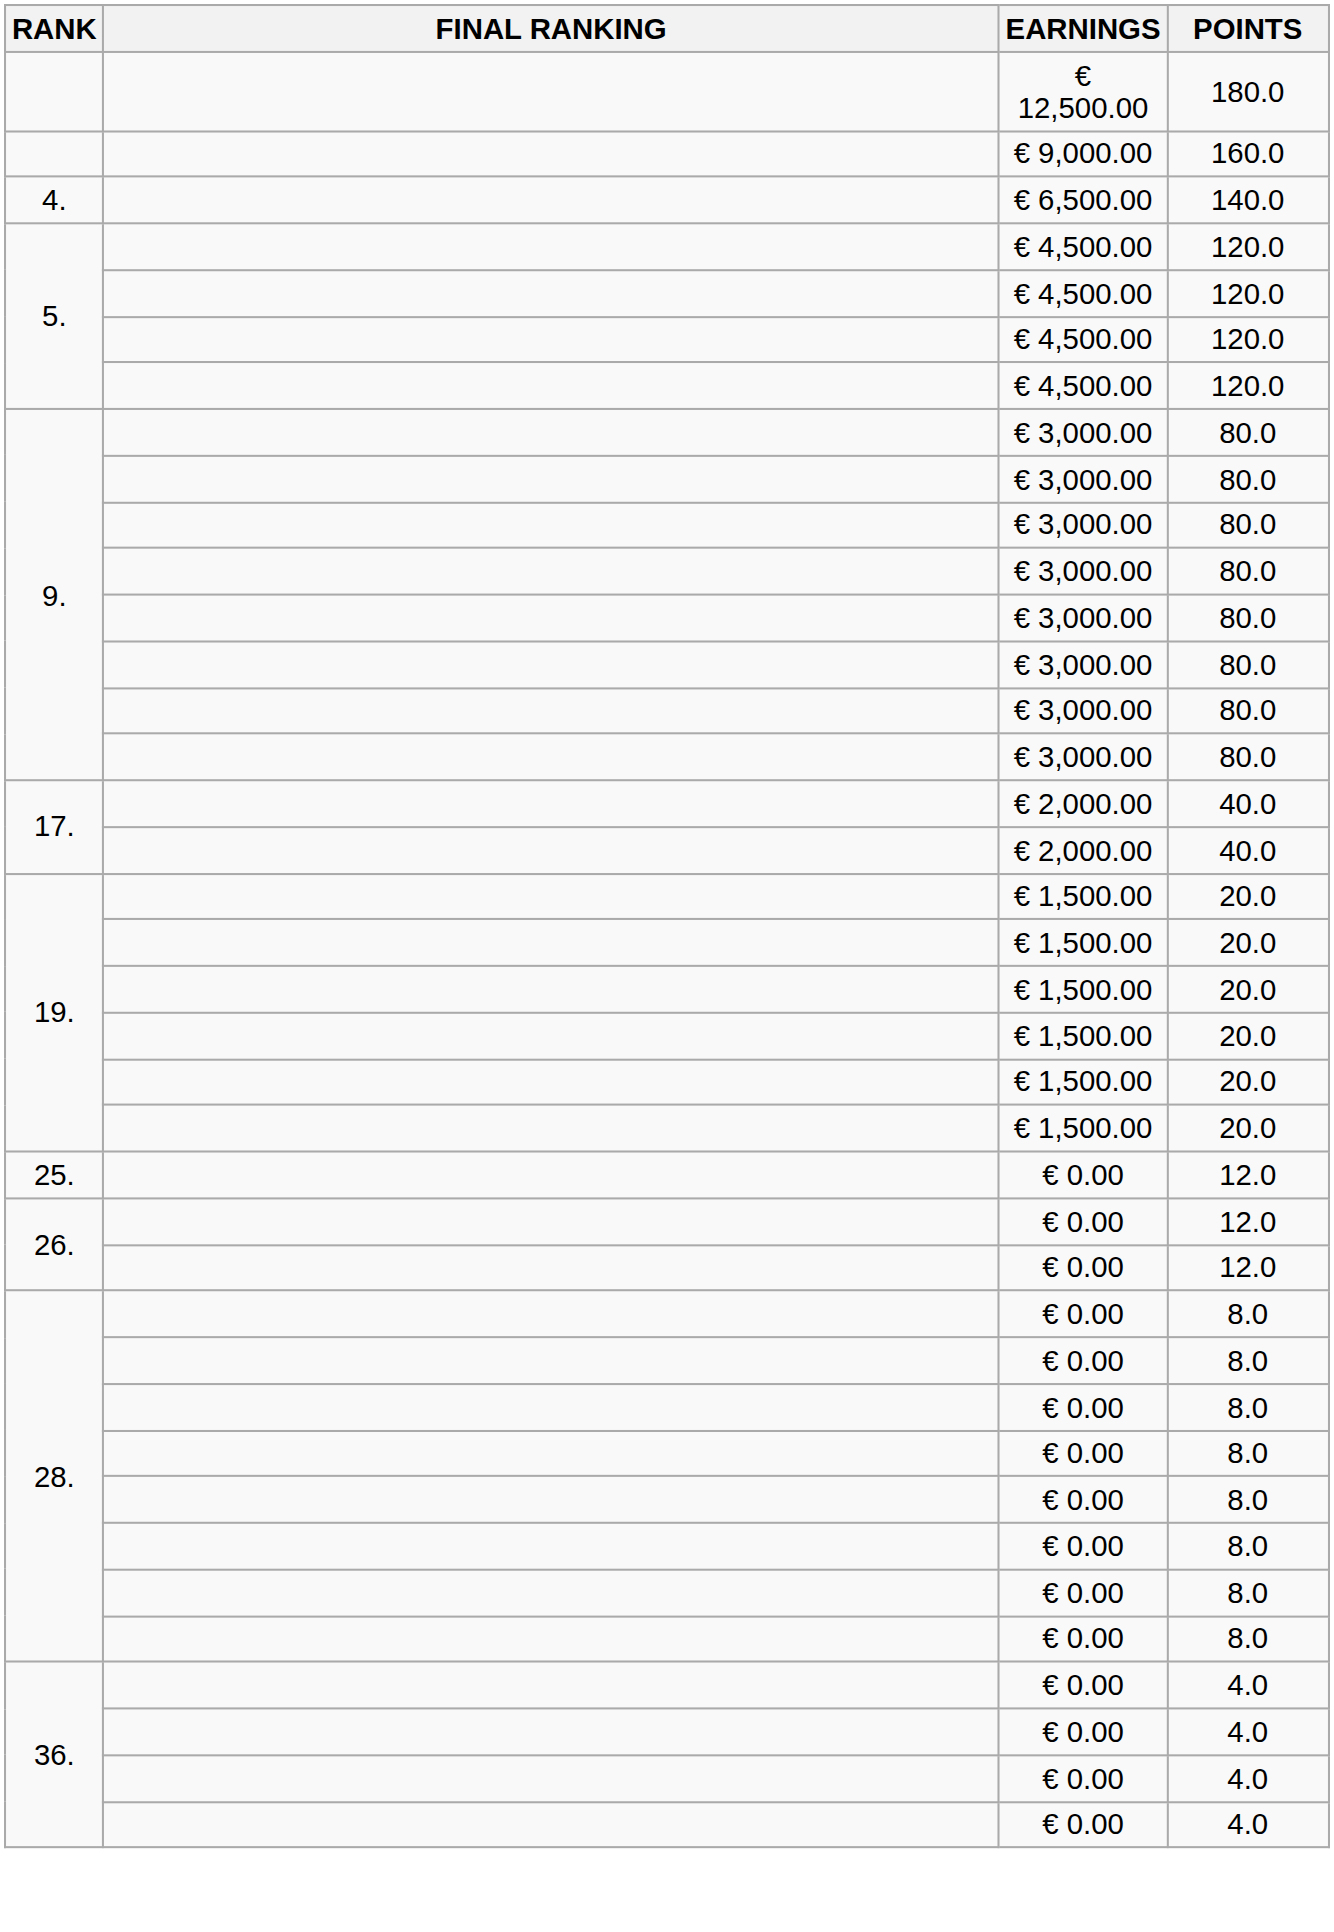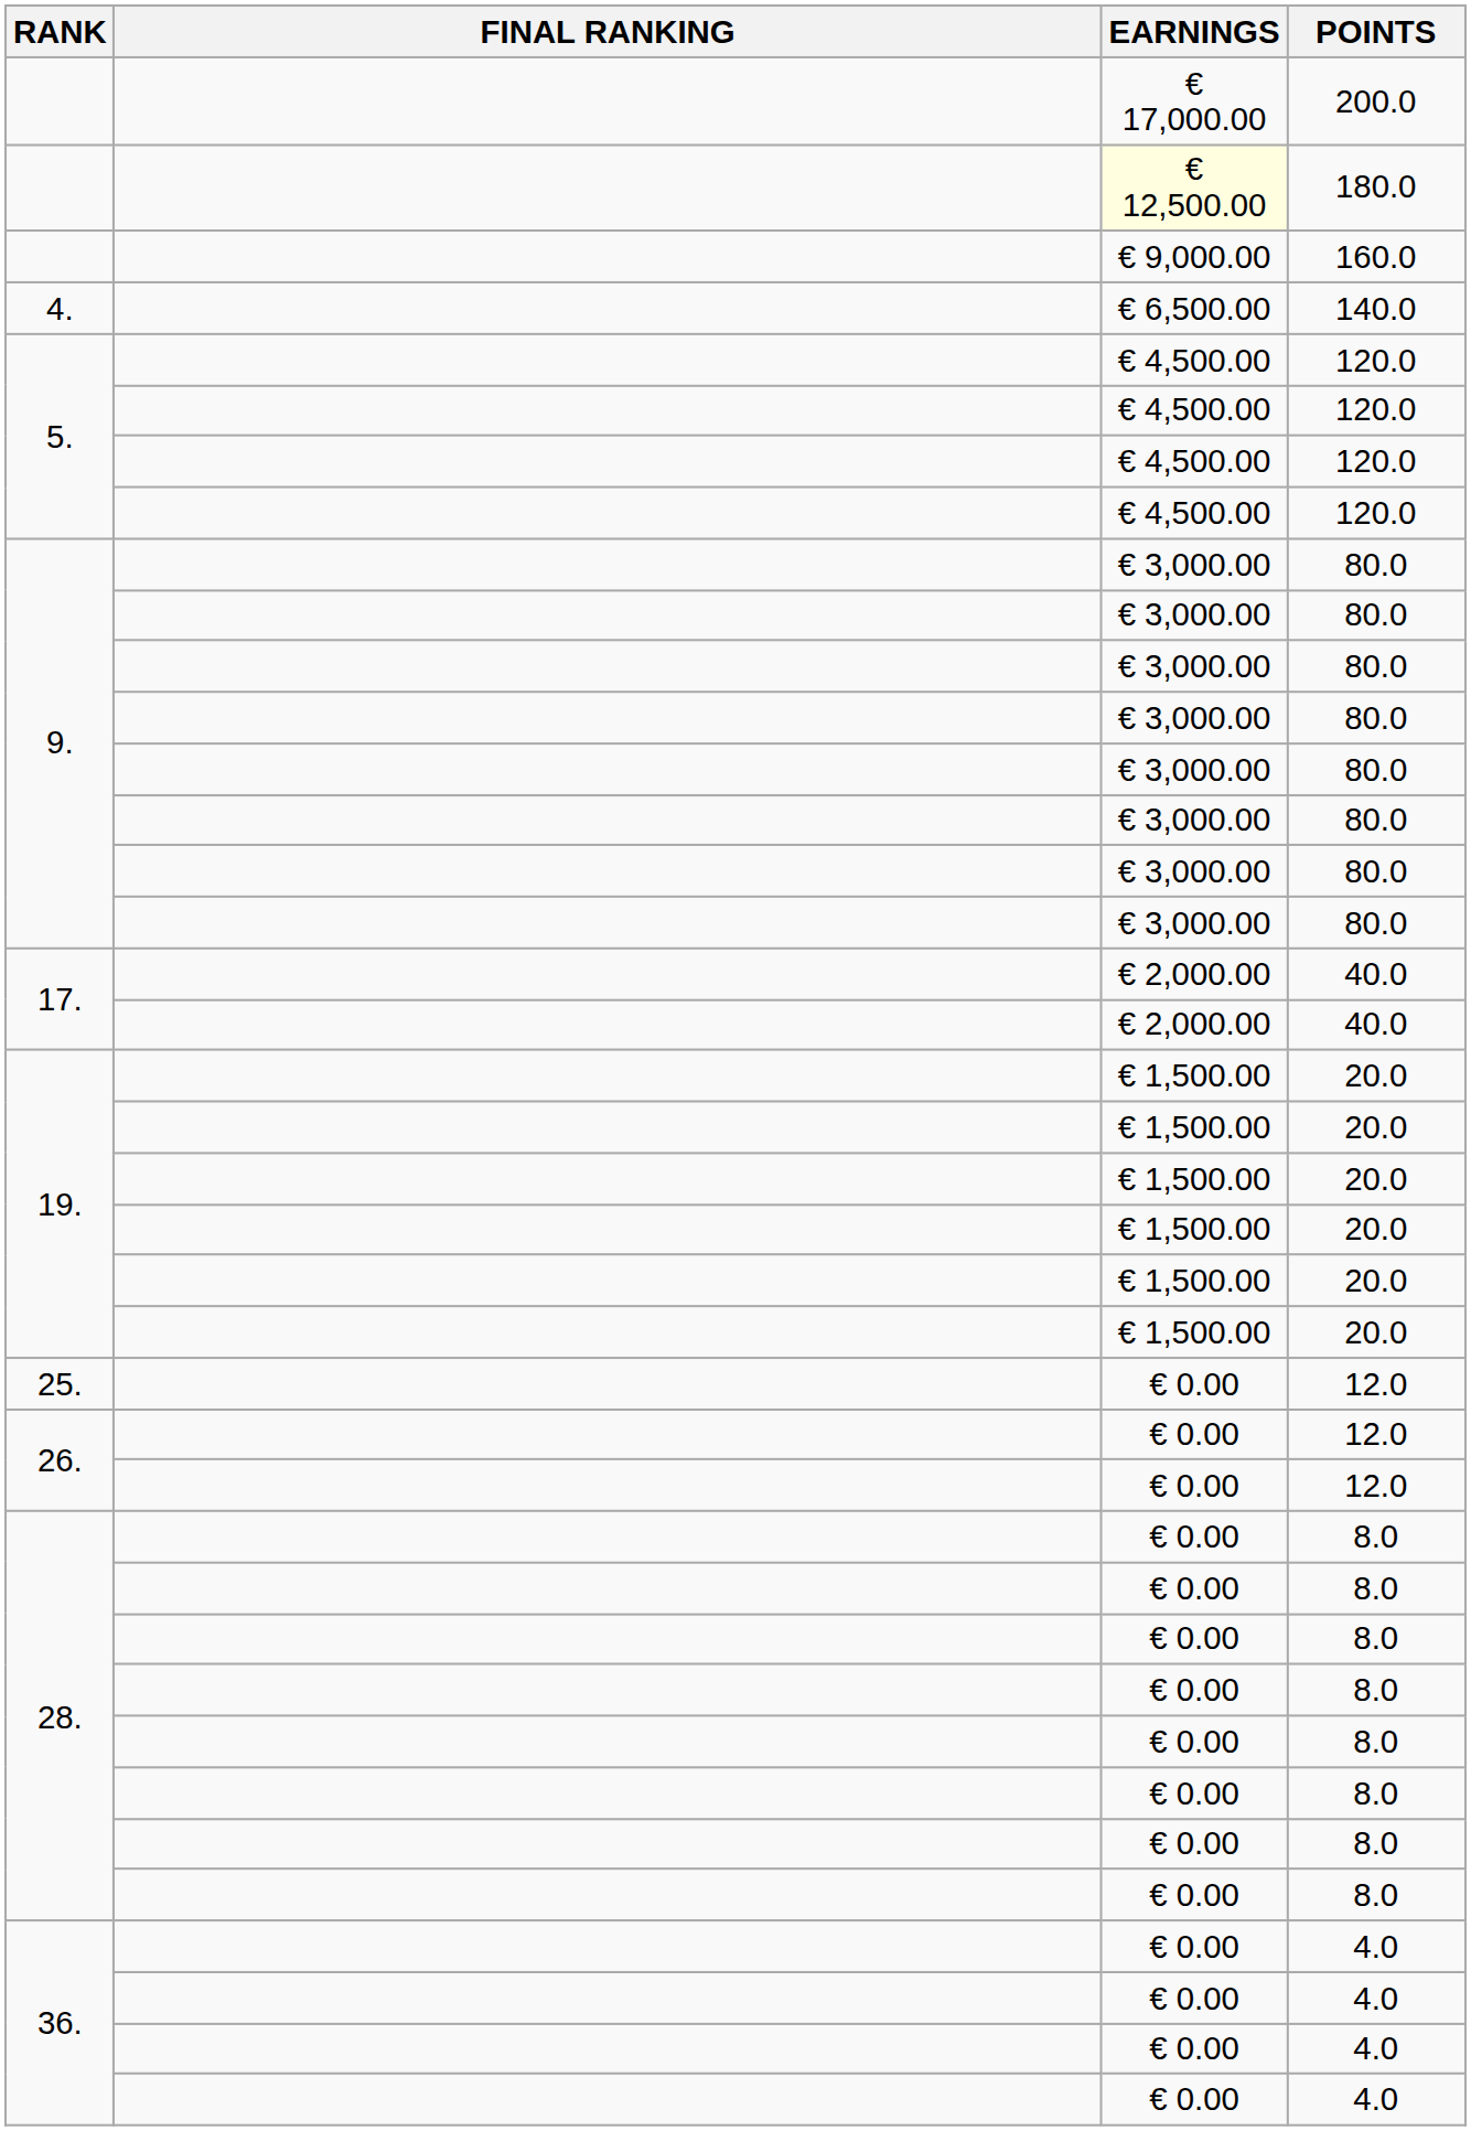+ row: € 17,000.00 | 200.0
180.0 | EARNINGS: no background -> lightyellow background
